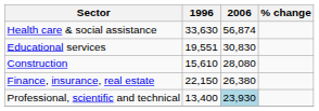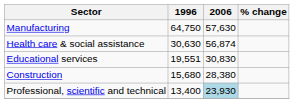+ row: Manufacturing | 64,750 | 57,630
Health care & social assistance | 1996: 33,630 -> 30,630
Construction | 1996: 15,610 -> 15,680
Construction | 2006: 28,080 -> 28,380
- row: Finance, insurance, real estate | 22,150 | 26,380
